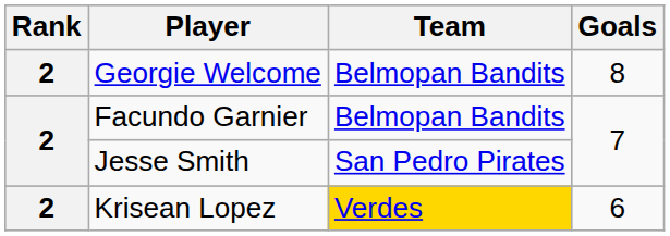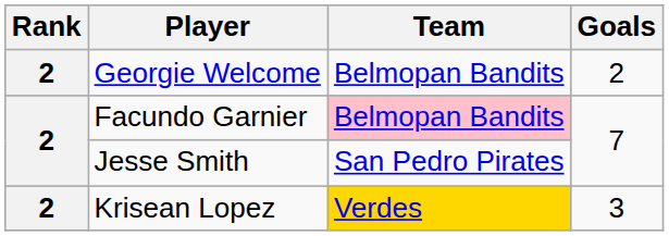Georgie Welcome | Goals: 8 -> 2
Facundo Garnier | Team: no background -> pink background
Krisean Lopez | Goals: 6 -> 3
